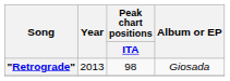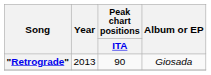"Retrograde" | Peak chart positions / ITA: 98 -> 90
